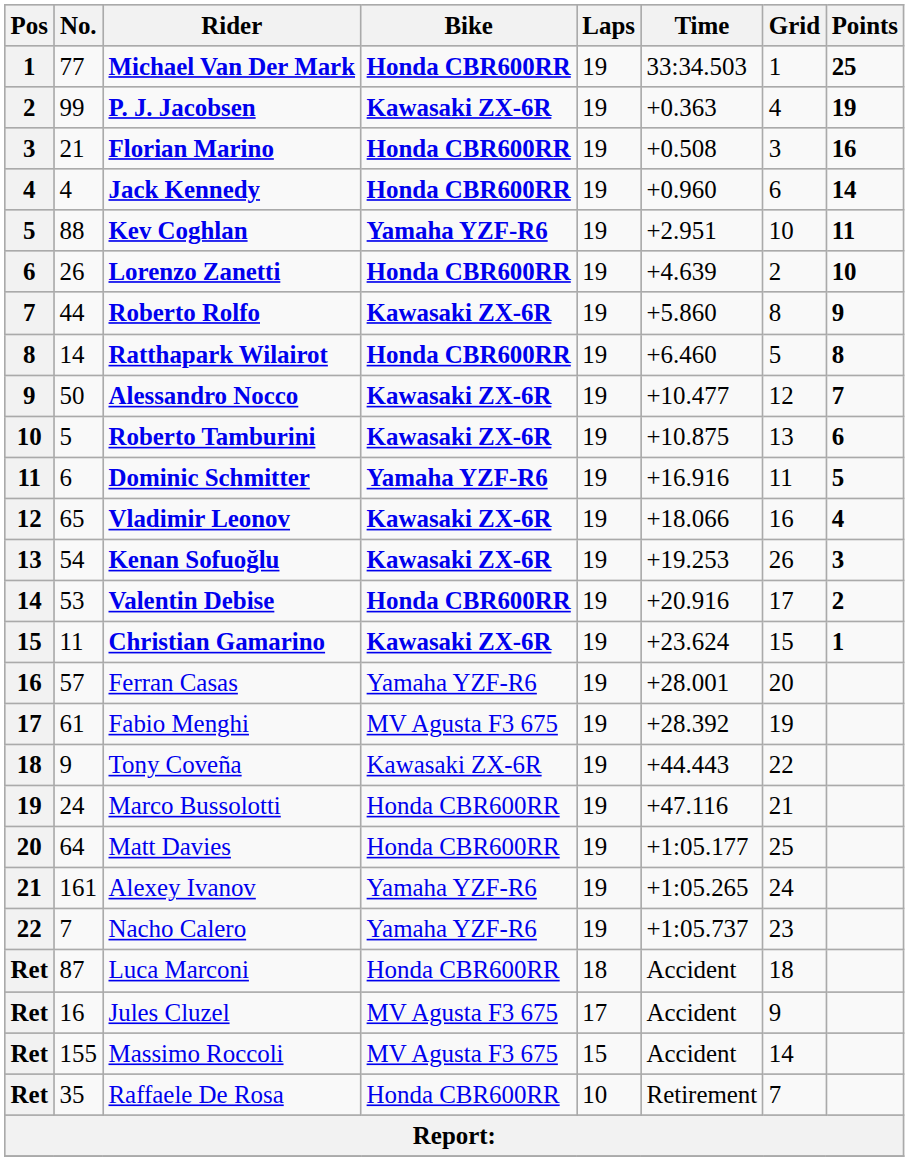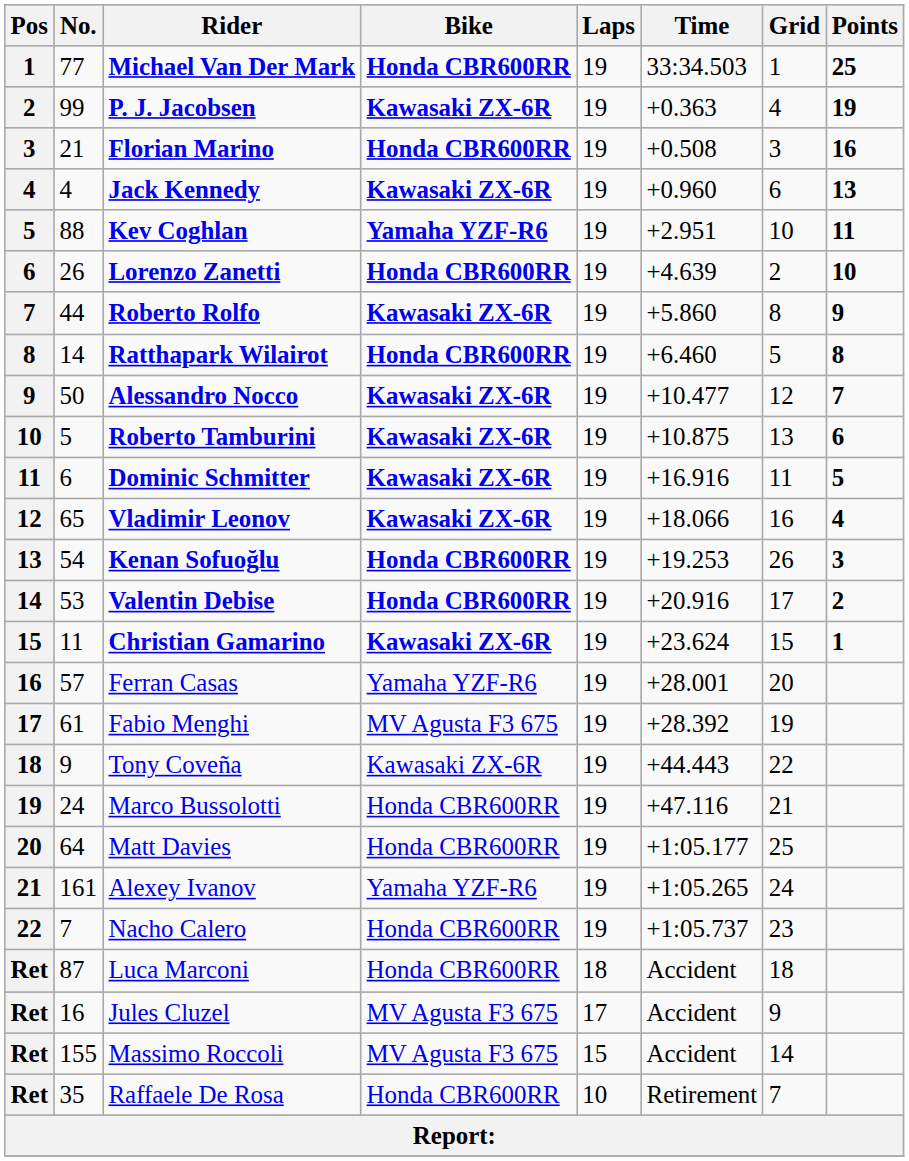Jack Kennedy | Bike: Honda CBR600RR -> Kawasaki ZX-6R
Jack Kennedy | Points: 14 -> 13
Dominic Schmitter | Bike: Yamaha YZF-R6 -> Kawasaki ZX-6R
Kenan Sofuoğlu | Bike: Kawasaki ZX-6R -> Honda CBR600RR
Nacho Calero | Bike: Yamaha YZF-R6 -> Honda CBR600RR
